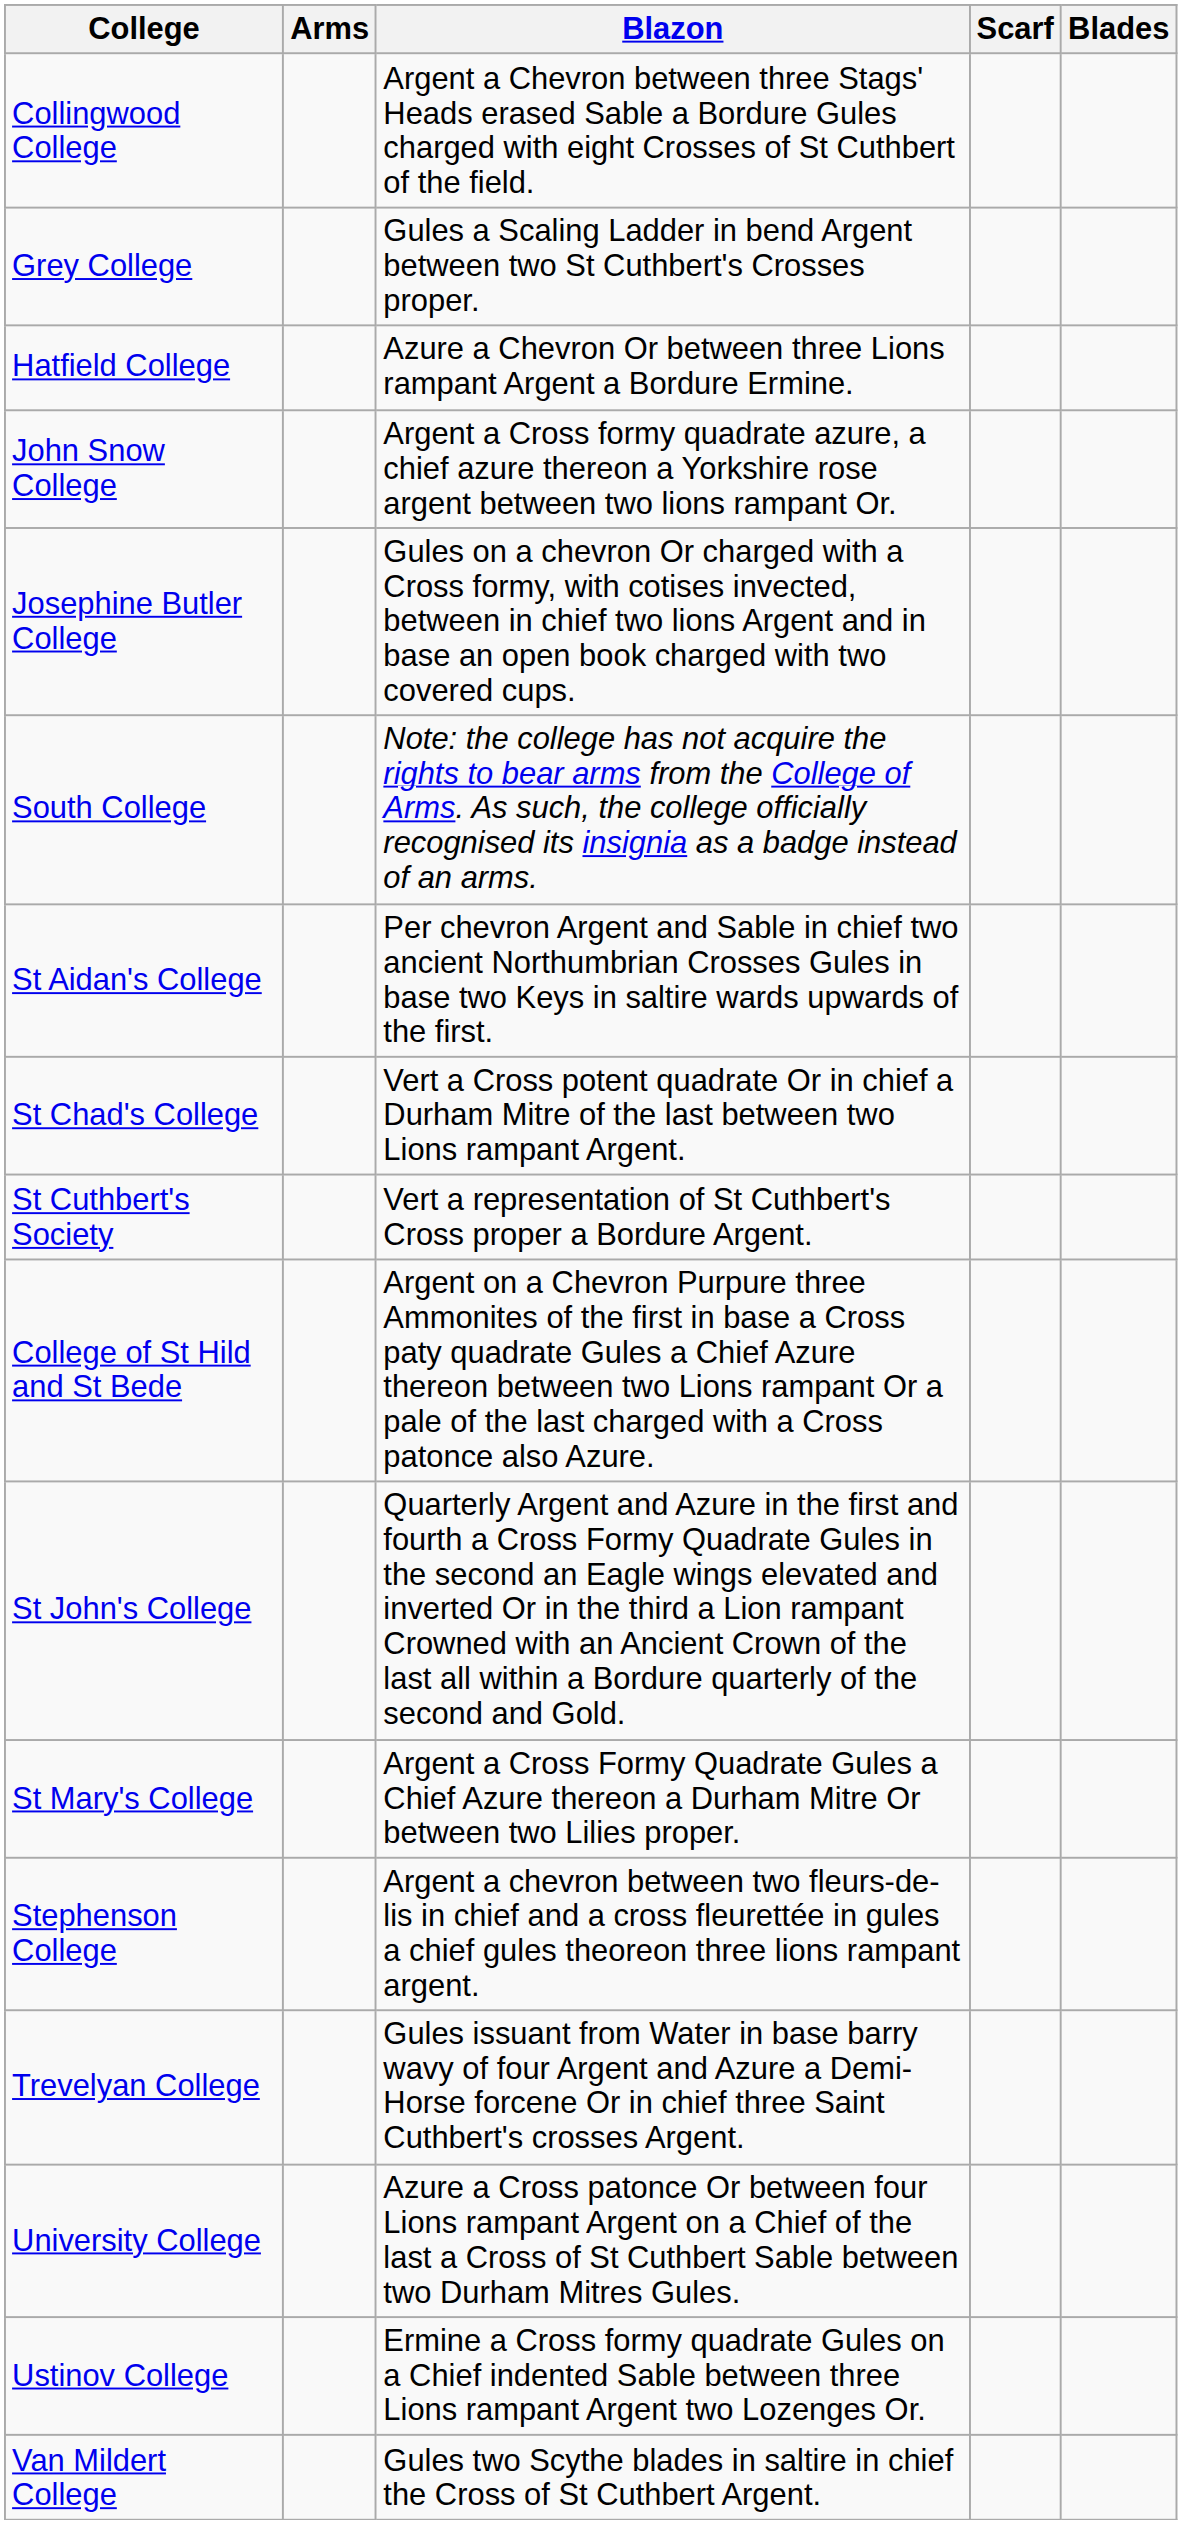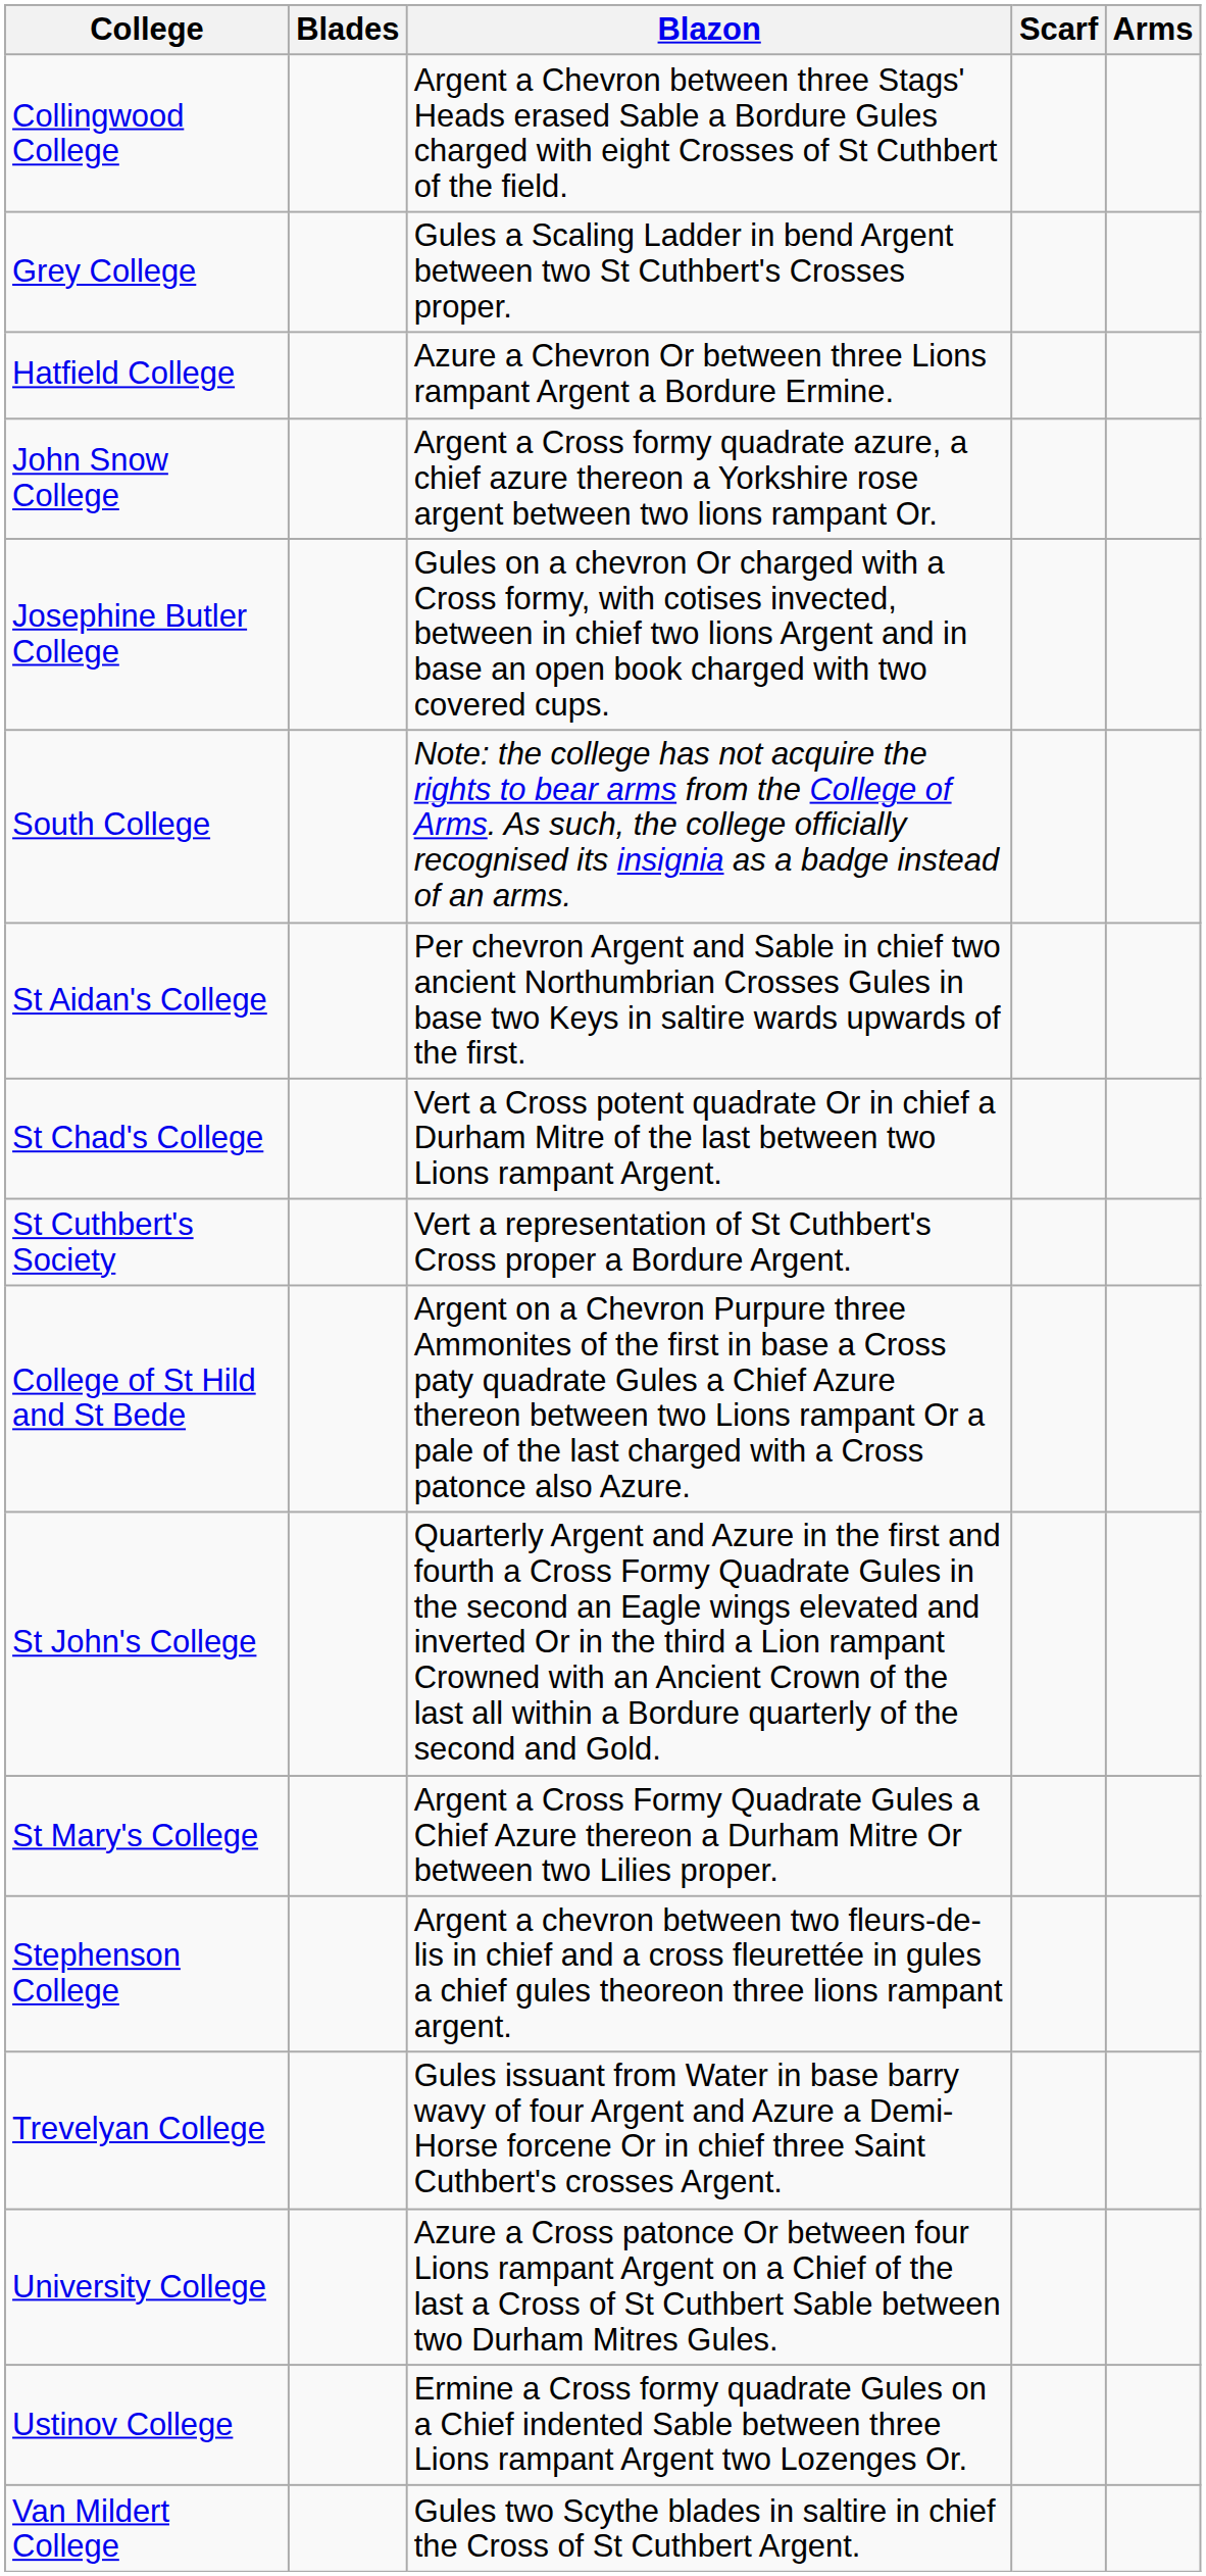columns swapped: Arms <-> Blades
